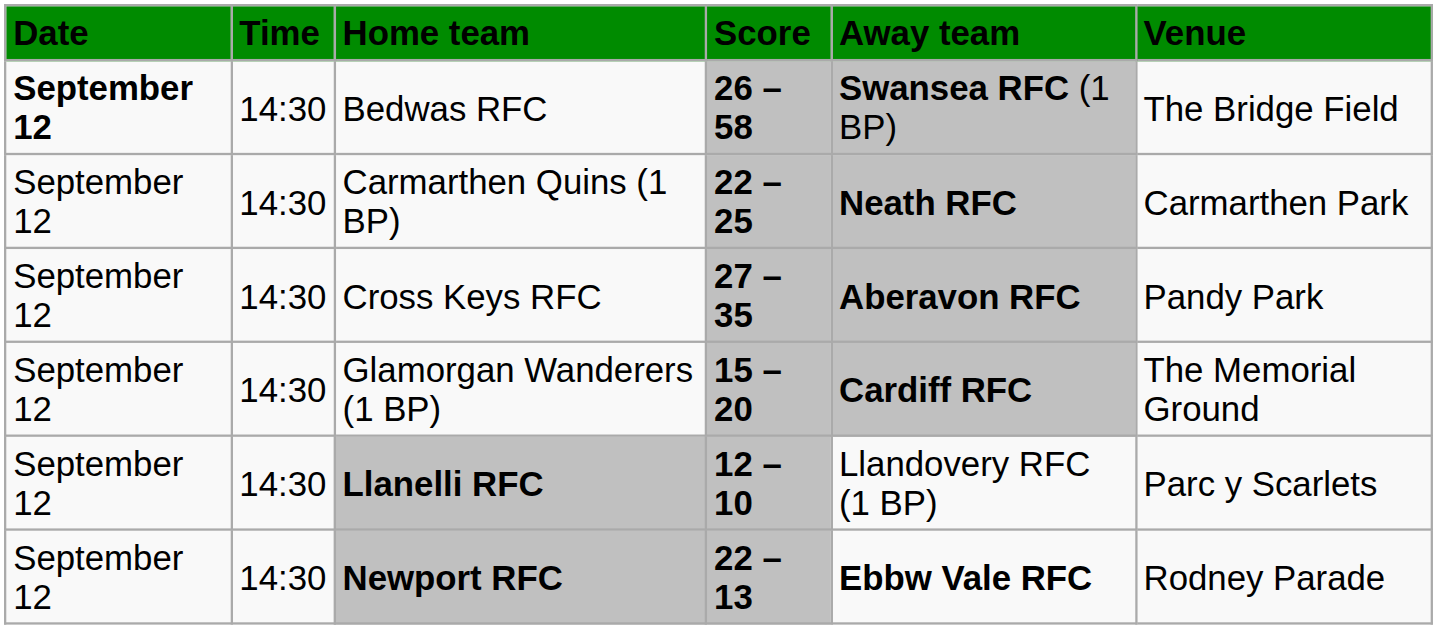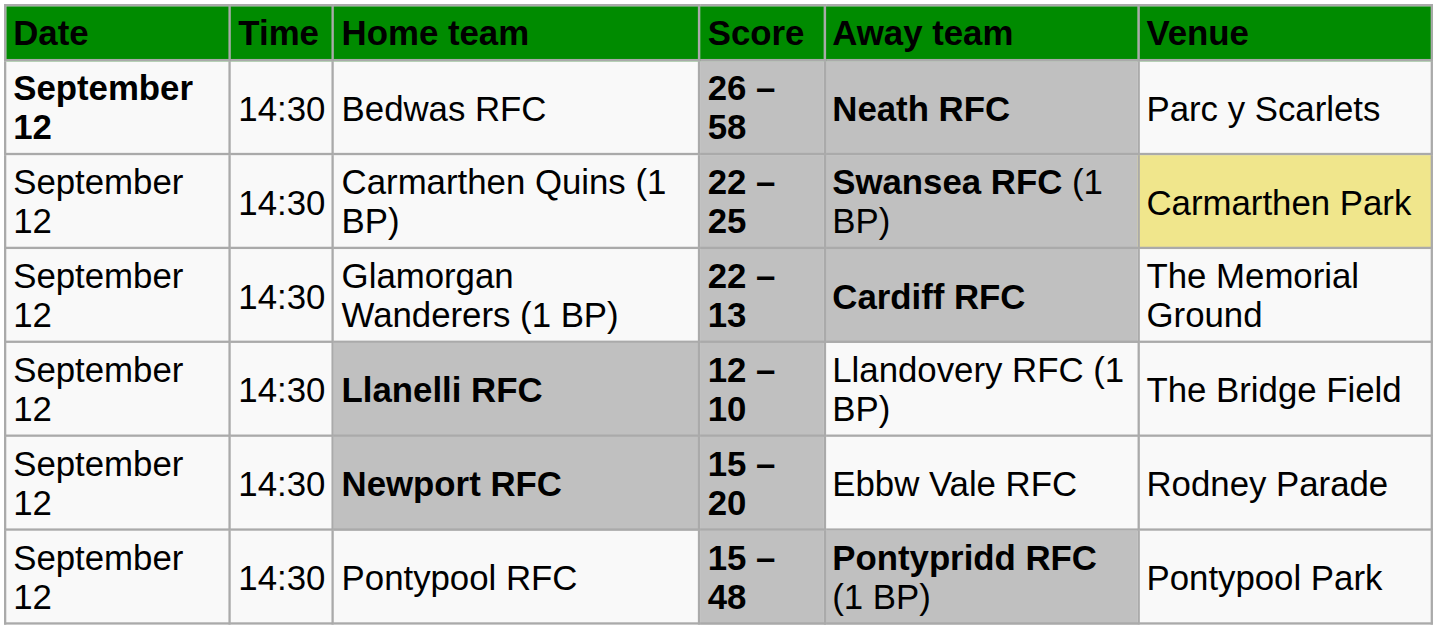Bedwas RFC | Away team: Swansea RFC (1 BP) -> Neath RFC
Bedwas RFC | Venue: The Bridge Field -> Parc y Scarlets
Carmarthen Quins (1 BP) | Away team: Neath RFC -> Swansea RFC (1 BP)
Carmarthen Quins (1 BP) | Venue: no background -> khaki background
- row: September 12 | 14:30 | Cross Keys RFC | 27 – 35 | Aberavon RFC | Pandy Park
Glamorgan Wanderers (1 BP) | Score: 15 – 20 -> 22 – 13
Llanelli RFC | Venue: Parc y Scarlets -> The Bridge Field
Newport RFC | Score: 22 – 13 -> 15 – 20
Newport RFC | Away team: bold -> normal
+ row: September 12 | 14:30 | Pontypool RFC | 15 – 48 | Pontypridd RFC (1 BP) | Pontypool Park
